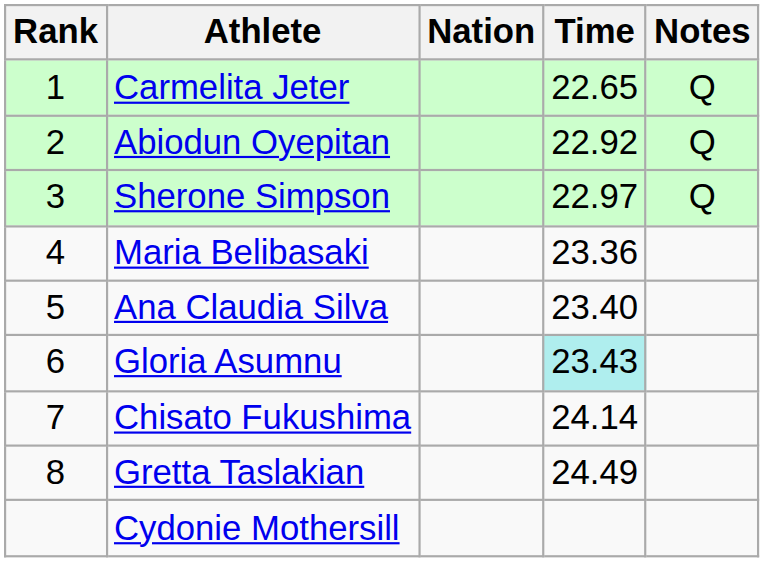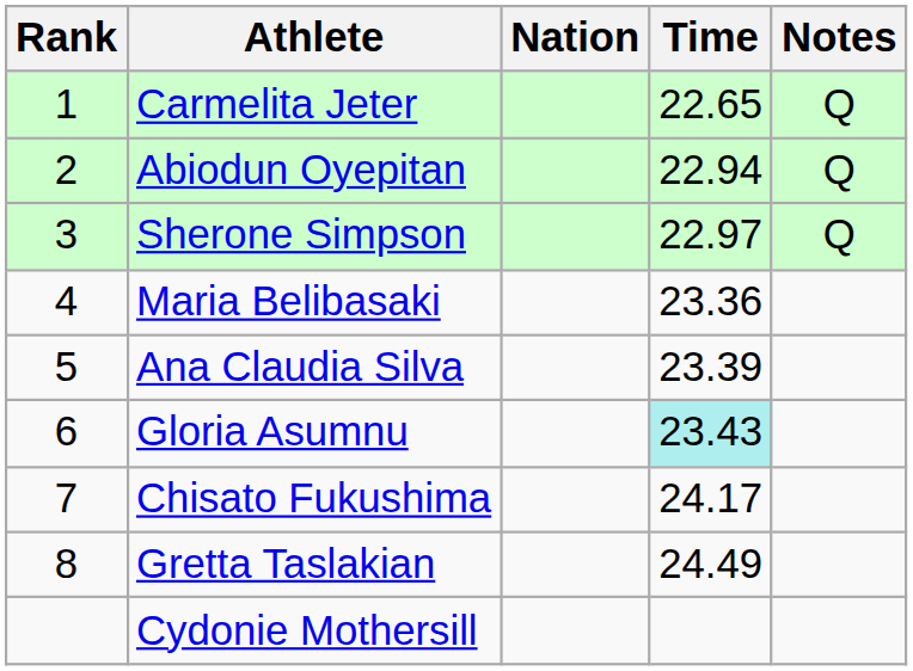Abiodun Oyepitan | Time: 22.92 -> 22.94
Ana Claudia Silva | Time: 23.40 -> 23.39
Chisato Fukushima | Time: 24.14 -> 24.17
